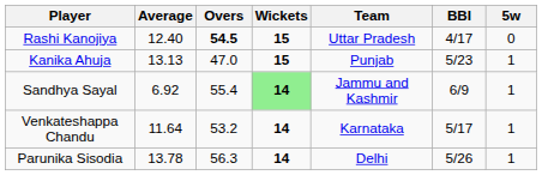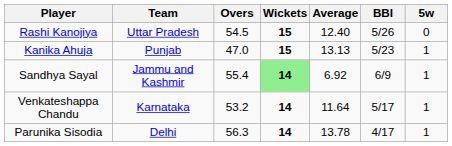columns swapped: Team <-> Average
Rashi Kanojiya | Overs: bold -> normal
Rashi Kanojiya | BBI: 4/17 -> 5/26
Parunika Sisodia | BBI: 5/26 -> 4/17
